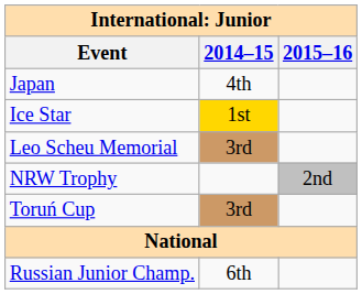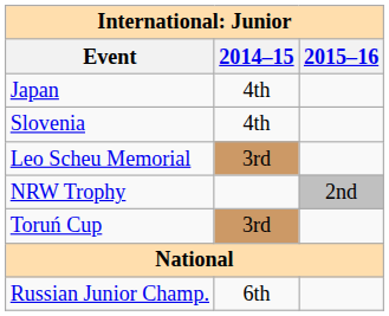+ row: Slovenia | 4th
- row: Ice Star | 1st
